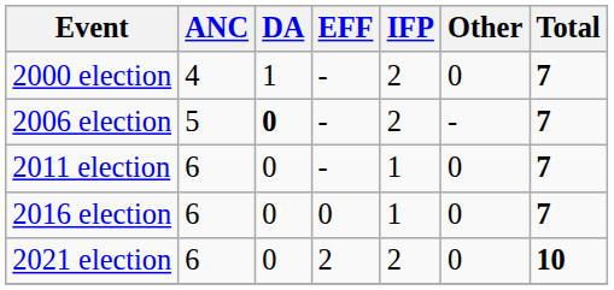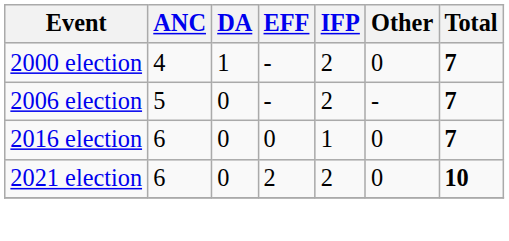2006 election | DA: bold -> normal
- row: 2011 election | 6 | 0 | - | 1 | 0 | 7
